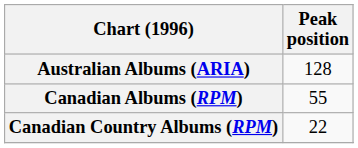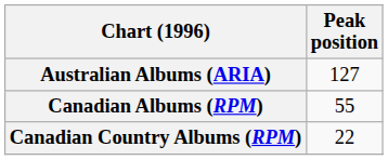Australian Albums (ARIA) | Peak position: 128 -> 127
